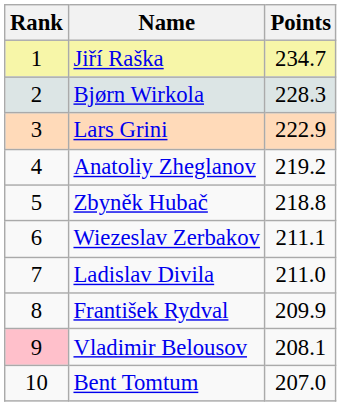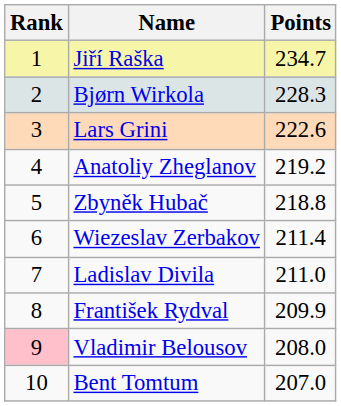Lars Grini | Points: 222.9 -> 222.6
Wiezeslav Zerbakov | Points: 211.1 -> 211.4
Vladimir Belousov | Points: 208.1 -> 208.0
